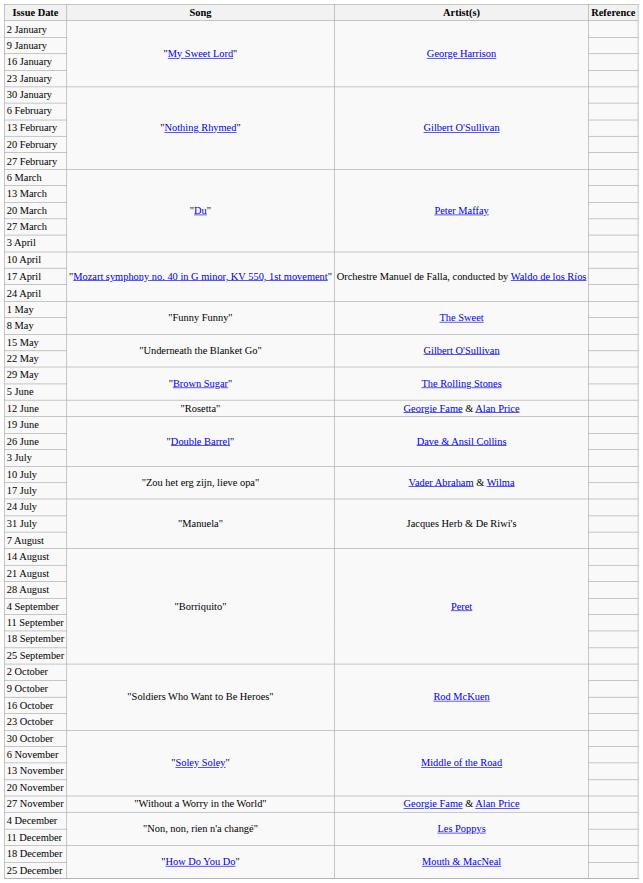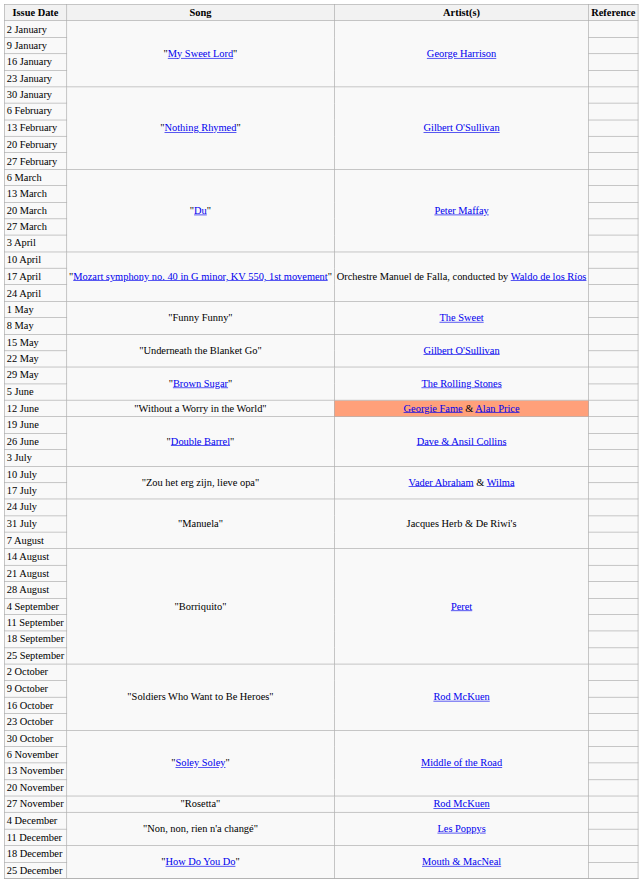12 June | Song: "Rosetta" -> "Without a Worry in the World"
12 June | Artist(s): no background -> lightsalmon background
27 November | Song: "Without a Worry in the World" -> "Rosetta"
27 November | Artist(s): Georgie Fame & Alan Price -> Rod McKuen
